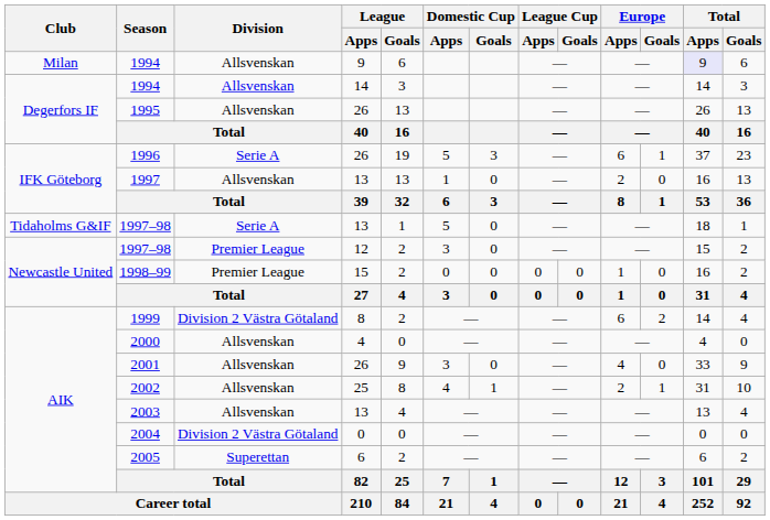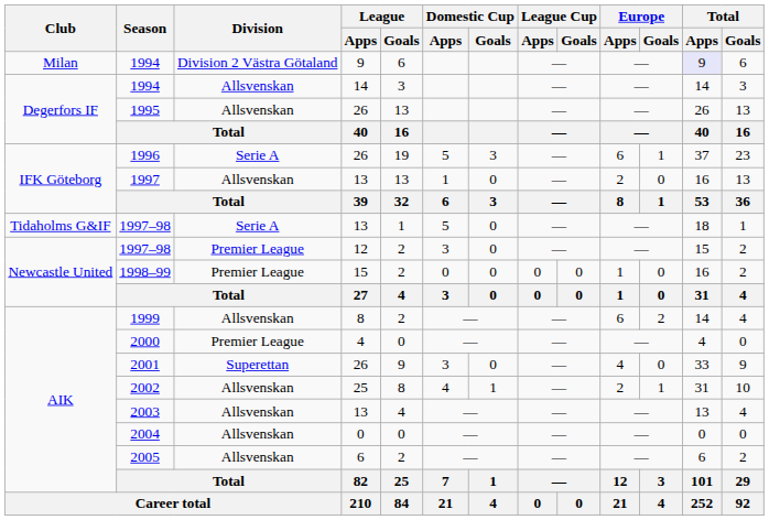1994 / 9 | Division: Allsvenskan -> Division 2 Västra Götaland
1999 | Division: Division 2 Västra Götaland -> Allsvenskan
2000 | Division: Allsvenskan -> Premier League
2001 | Division: Allsvenskan -> Superettan
2004 | Division: Division 2 Västra Götaland -> Allsvenskan
2005 | Division: Superettan -> Allsvenskan
